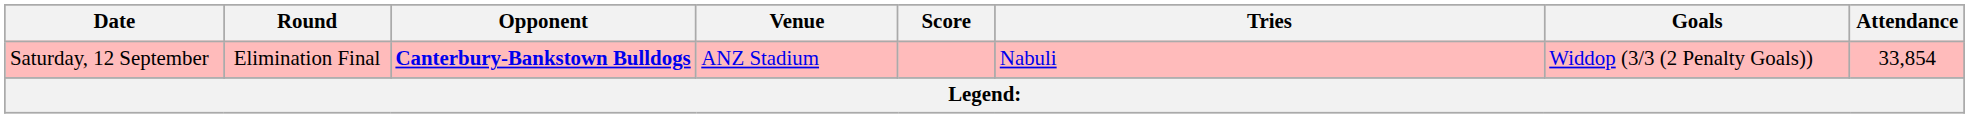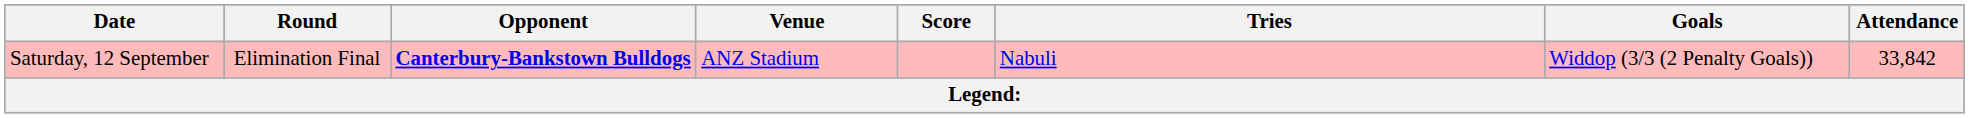Saturday, 12 September | Attendance: 33,854 -> 33,842
